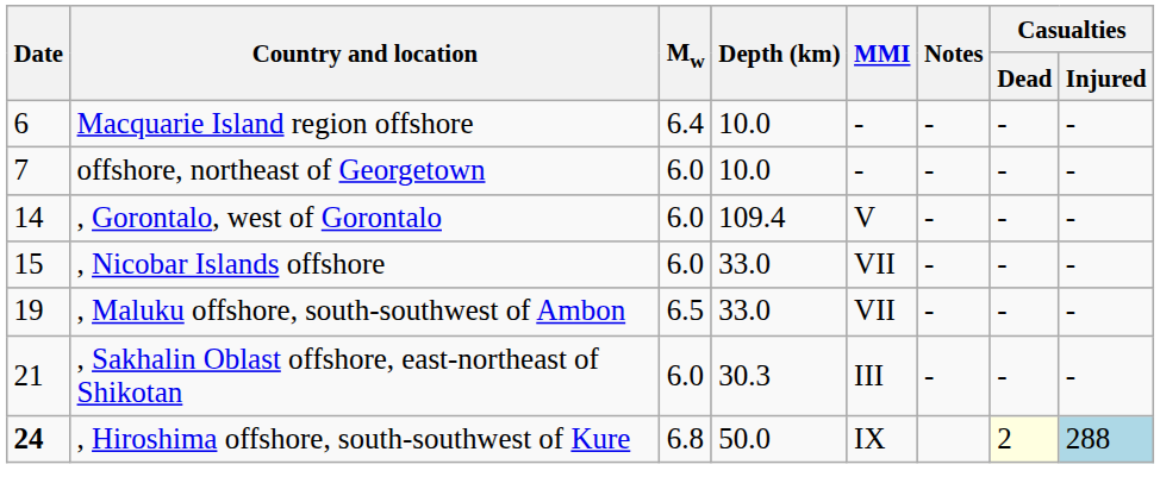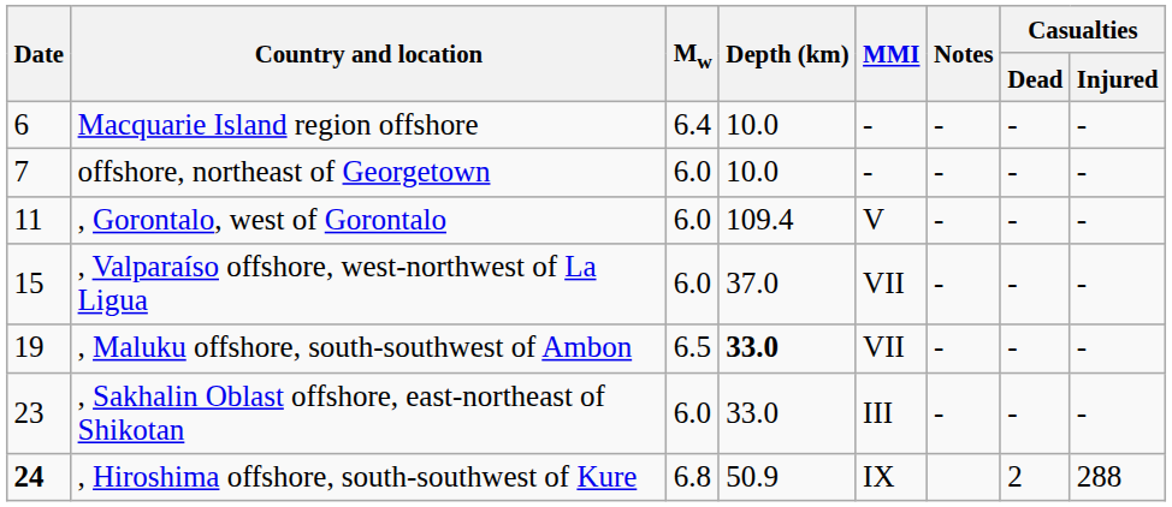, Gorontalo, west of Gorontalo | Date: 14 -> 11
- row: 15 | , Nicobar Islands offshore | 6.0 | 33.0 | VII | - | - | -
+ row: 15 | , Valparaíso offshore, west-northwest of La Ligua | 6.0 | 37.0 | VII | - | - | -
, Maluku offshore, south-southwest of Ambon | Depth (km): normal -> bold
, Sakhalin Oblast offshore, east-northeast of Shikotan | Date: 21 -> 23
, Sakhalin Oblast offshore, east-northeast of Shikotan | Depth (km): 30.3 -> 33.0
, Hiroshima offshore, south-southwest of Kure | Depth (km): 50.0 -> 50.9
, Hiroshima offshore, south-southwest of Kure | Casualties / Dead: lightyellow background -> no background
, Hiroshima offshore, south-southwest of Kure | Casualties / Injured: lightblue background -> no background
